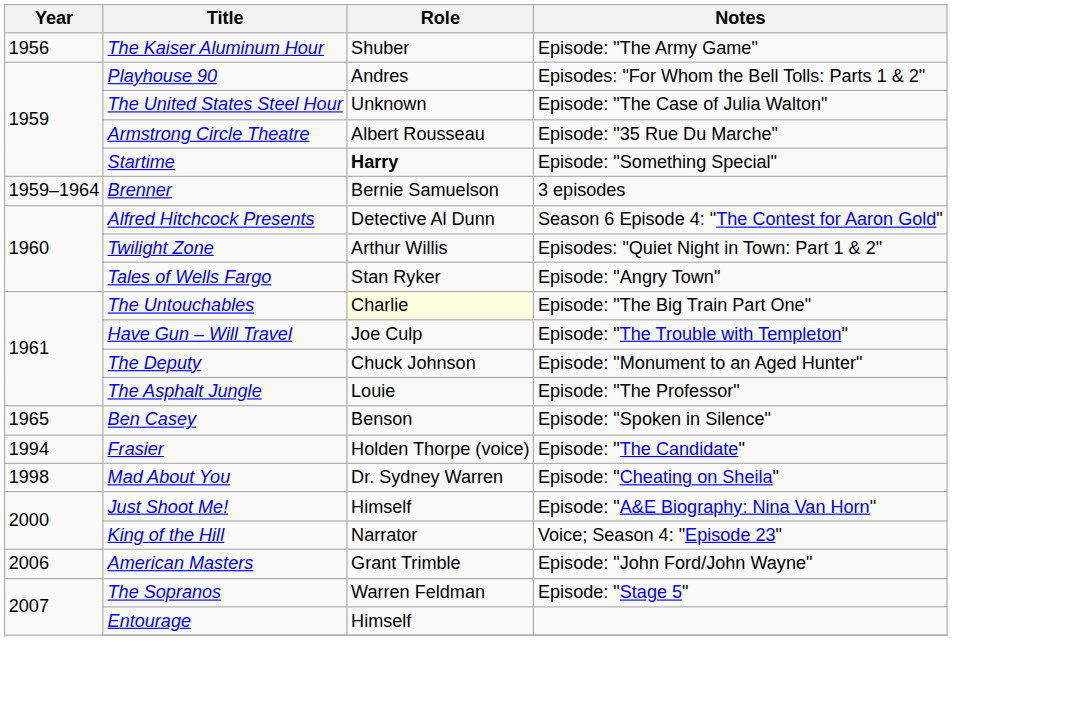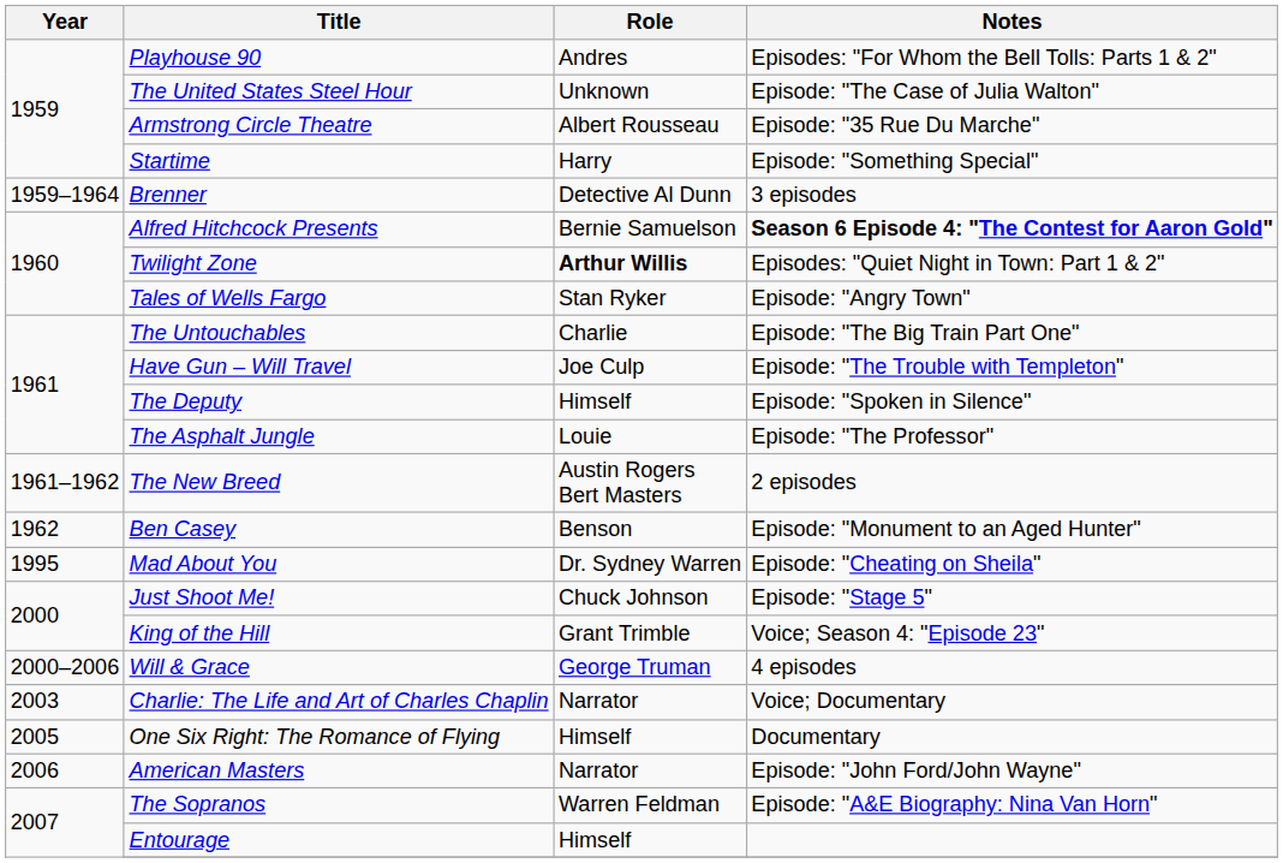- row: 1956 | The Kaiser Aluminum Hour | Shuber | Episode: "The Army Game"
Startime | Role: bold -> normal
Brenner | Role: Bernie Samuelson -> Detective Al Dunn
Alfred Hitchcock Presents | Role: Detective Al Dunn -> Bernie Samuelson
Alfred Hitchcock Presents | Notes: normal -> bold
Twilight Zone | Role: normal -> bold
The Untouchables | Role: lightyellow background -> no background
The Deputy | Role: Chuck Johnson -> Himself
The Deputy | Notes: Episode: "Monument to an Aged Hunter" -> Episode: "Spoken in Silence"
+ row: 1961–1962 | The New Breed | Austin Rogers Bert Masters | 2 episodes
Ben Casey | Year: 1965 -> 1962
Ben Casey | Notes: Episode: "Spoken in Silence" -> Episode: "Monument to an Aged Hunter"
- row: 1994 | Frasier | Holden Thorpe (voice) | Episode: "The Candidate"
Mad About You | Year: 1998 -> 1995
Just Shoot Me! | Role: Himself -> Chuck Johnson
Just Shoot Me! | Notes: Episode: "A&E Biography: Nina Van Horn" -> Episode: "Stage 5"
King of the Hill | Role: Narrator -> Grant Trimble
+ row: 2000–2006 | Will & Grace | George Truman | 4 episodes
+ row: 2003 | Charlie: The Life and Art of Charles Chaplin | Narrator | Voice; Documentary
+ row: 2005 | One Six Right: The Romance of Flying | Himself | Documentary
American Masters | Role: Grant Trimble -> Narrator
The Sopranos | Notes: Episode: "Stage 5" -> Episode: "A&E Biography: Nina Van Horn"
